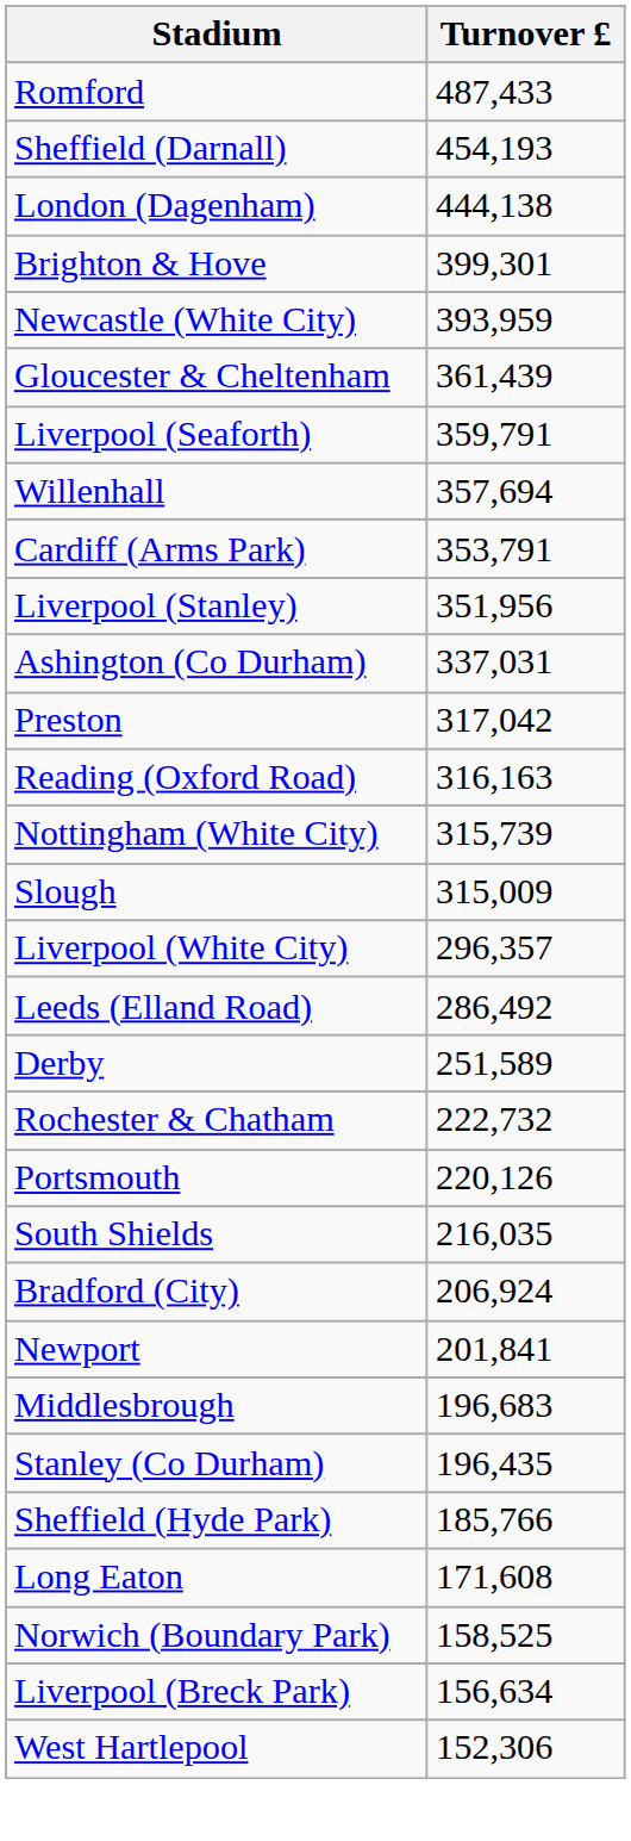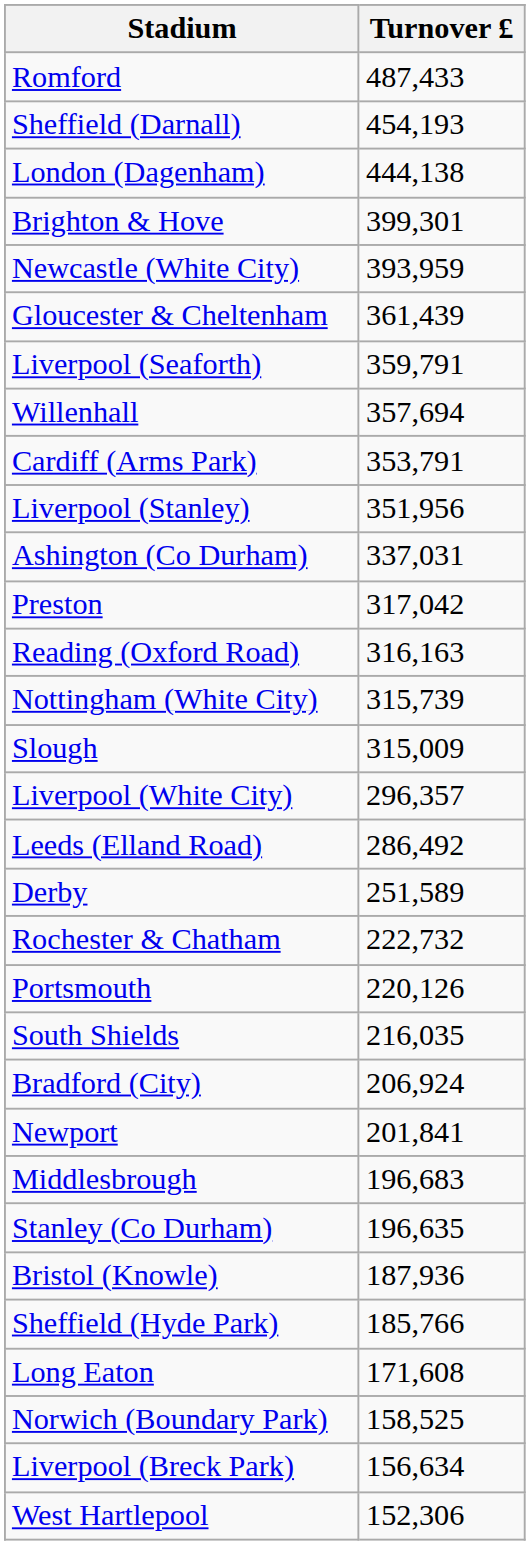Stanley (Co Durham) | Turnover £: 196,435 -> 196,635
+ row: Bristol (Knowle) | 187,936
